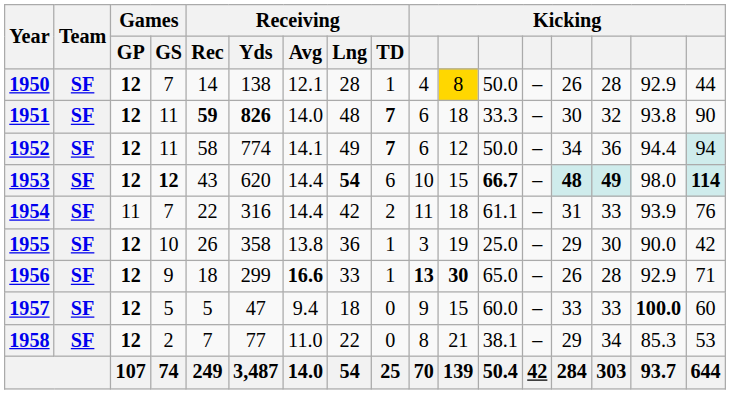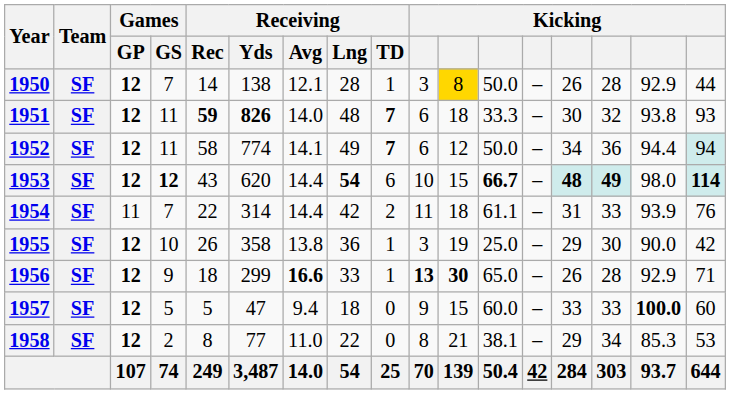1950 | column 10: 4 -> 3
1951 | column 17: 90 -> 93
1954 | Receiving / Yds: 316 -> 314
1958 | Receiving / Rec: 7 -> 8
